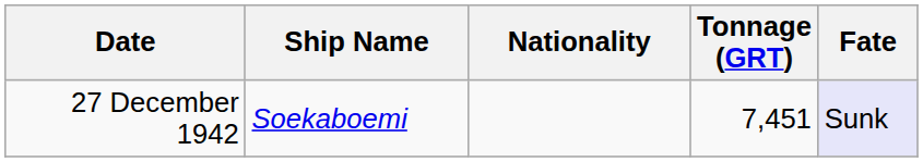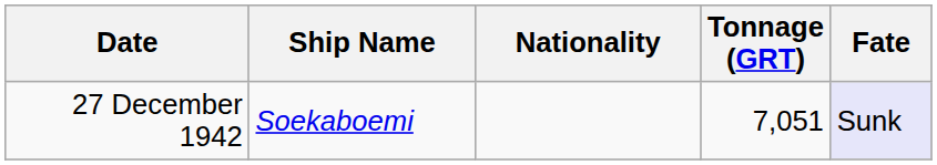27 December 1942 | Tonnage (GRT): 7,451 -> 7,051
